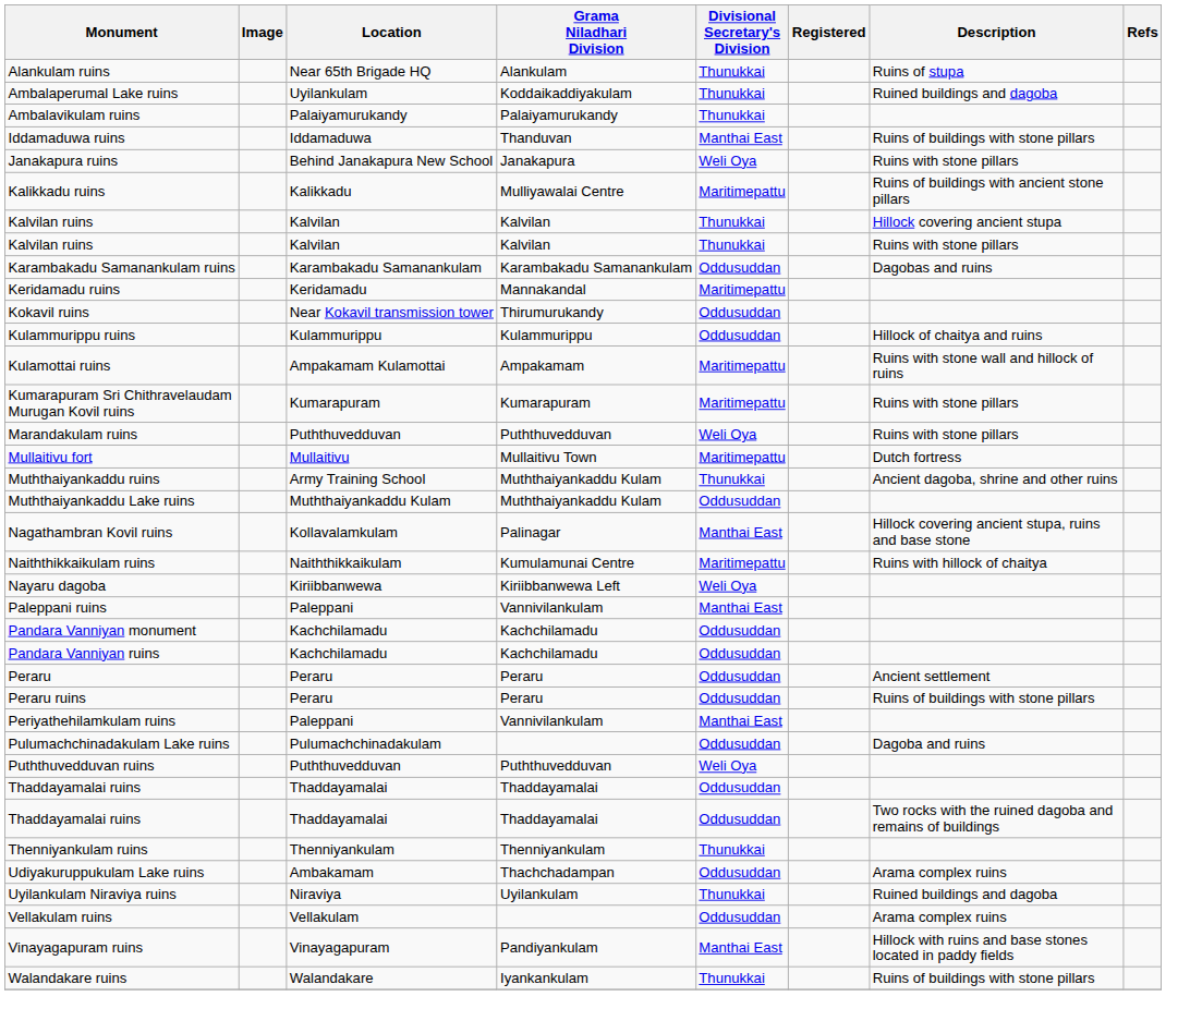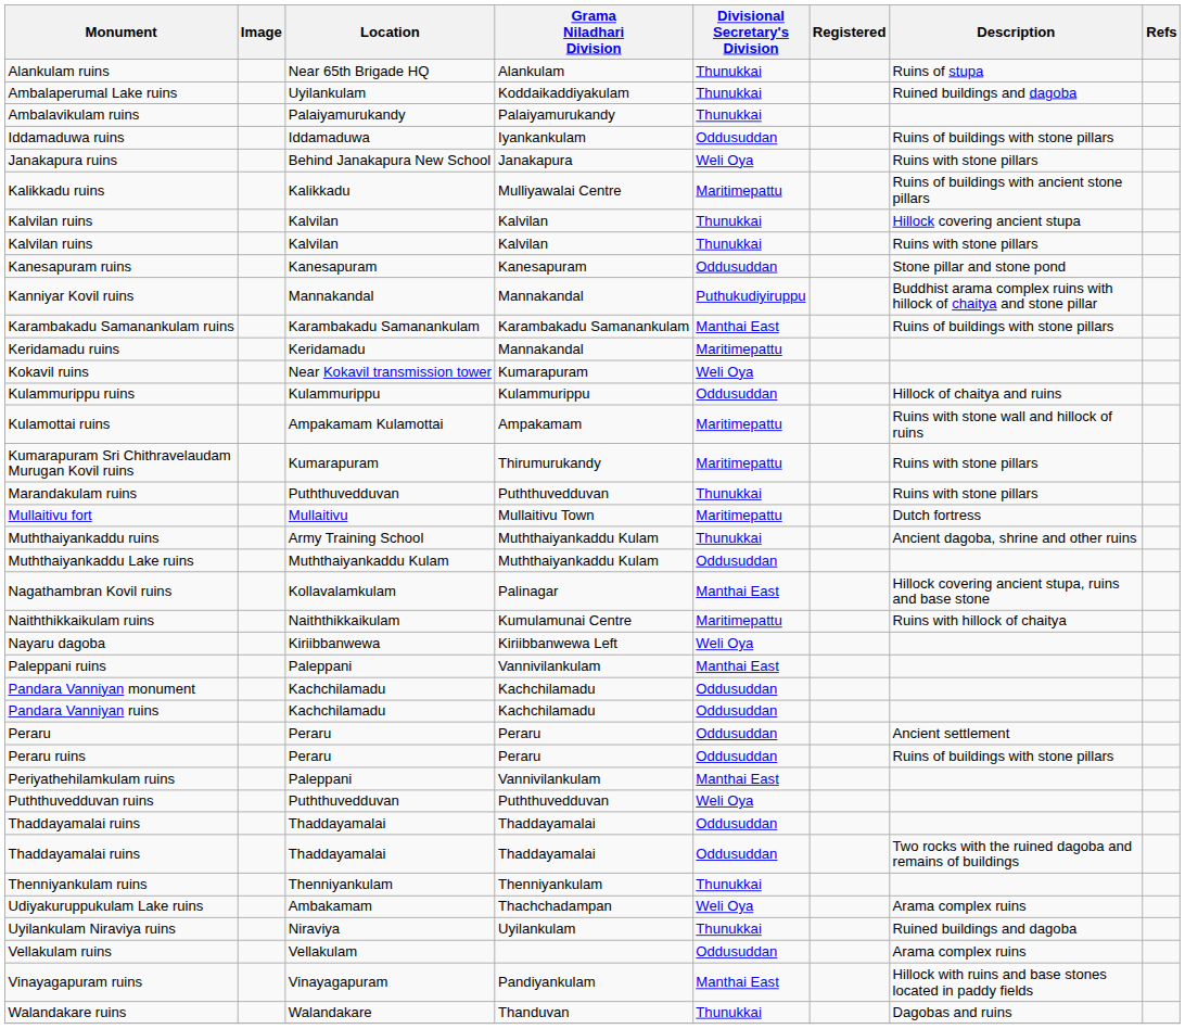Iddamaduwa ruins | Grama Niladhari Division: Thanduvan -> Iyankankulam
Iddamaduwa ruins | Divisional Secretary's Division: Manthai East -> Oddusuddan
+ row: Kanesapuram ruins | Kanesapuram | Kanesapuram | Oddusuddan | Stone pillar and stone pond
+ row: Kanniyar Kovil ruins | Mannakandal | Mannakandal | Puthukudiyiruppu | Buddhist arama complex ruins with hillock of chaitya and stone pillar
Karambakadu Samanankulam ruins | Divisional Secretary's Division: Oddusuddan -> Manthai East
Karambakadu Samanankulam ruins | Description: Dagobas and ruins -> Ruins of buildings with stone pillars
Kokavil ruins | Grama Niladhari Division: Thirumurukandy -> Kumarapuram
Kokavil ruins | Divisional Secretary's Division: Oddusuddan -> Weli Oya
Kumarapuram Sri Chithravelaudam Murugan Kovil ruins | Grama Niladhari Division: Kumarapuram -> Thirumurukandy
Marandakulam ruins | Divisional Secretary's Division: Weli Oya -> Thunukkai
- row: Pulumachchinadakulam Lake ruins | Pulumachchinadakulam | Oddusuddan | Dagoba and ruins
Udiyakuruppukulam Lake ruins | Divisional Secretary's Division: Oddusuddan -> Weli Oya
Walandakare ruins | Grama Niladhari Division: Iyankankulam -> Thanduvan
Walandakare ruins | Description: Ruins of buildings with stone pillars -> Dagobas and ruins
